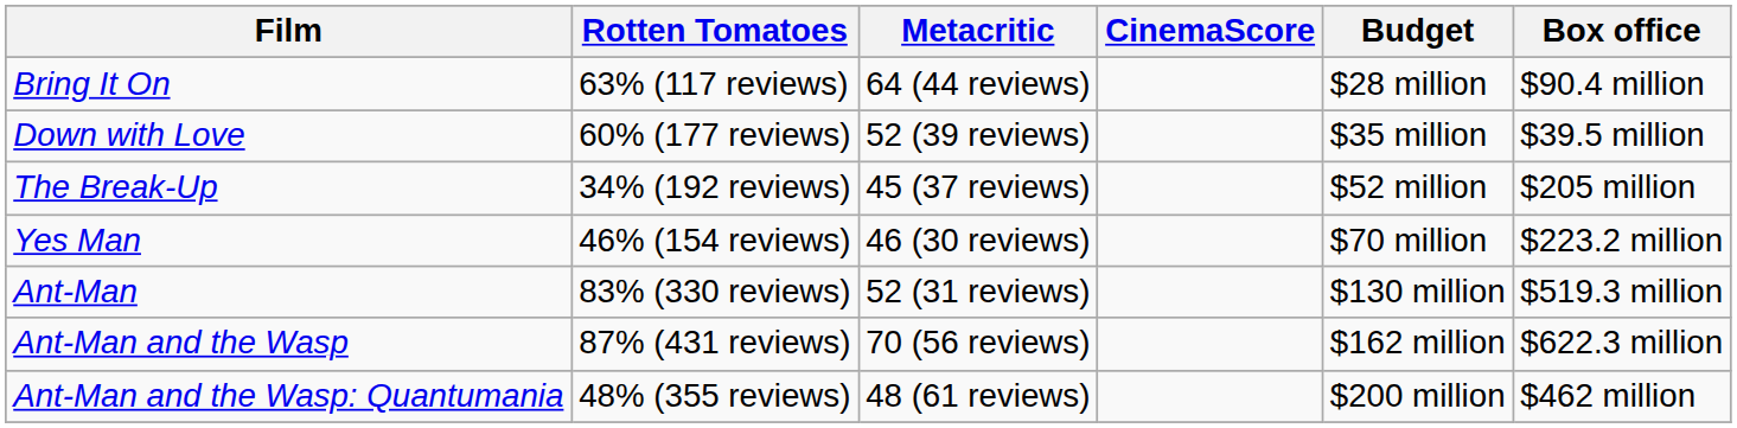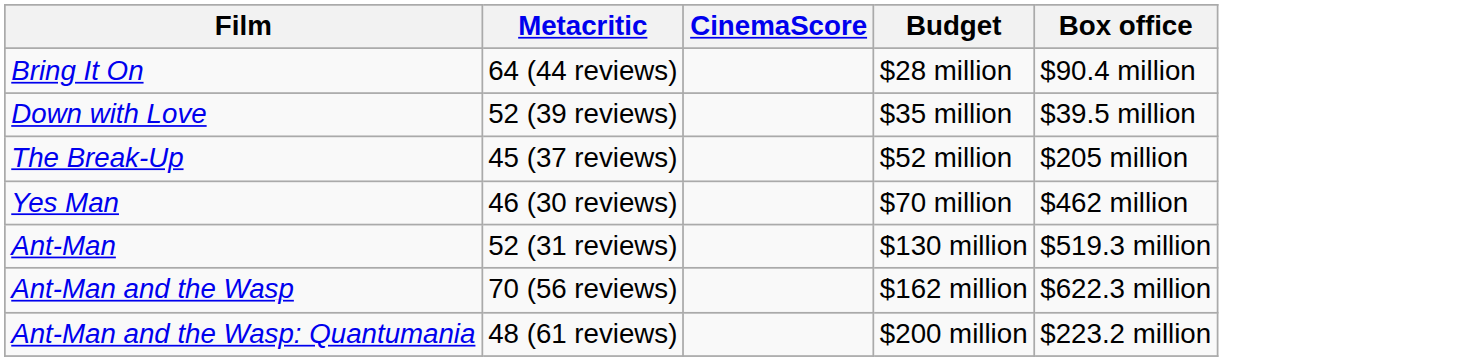- column: Rotten Tomatoes | 63% (117 reviews) | 60% (177 reviews) | 34% (192 reviews) | 46% (154 reviews) | 83% (330 reviews) | 87% (431 reviews) | 48% (355 reviews)
Yes Man | Box office: $223.2 million -> $462 million
Ant-Man and the Wasp: Quantumania | Box office: $462 million -> $223.2 million
